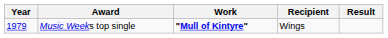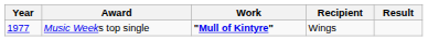Music Weeks top single | Year: 1979 -> 1977
